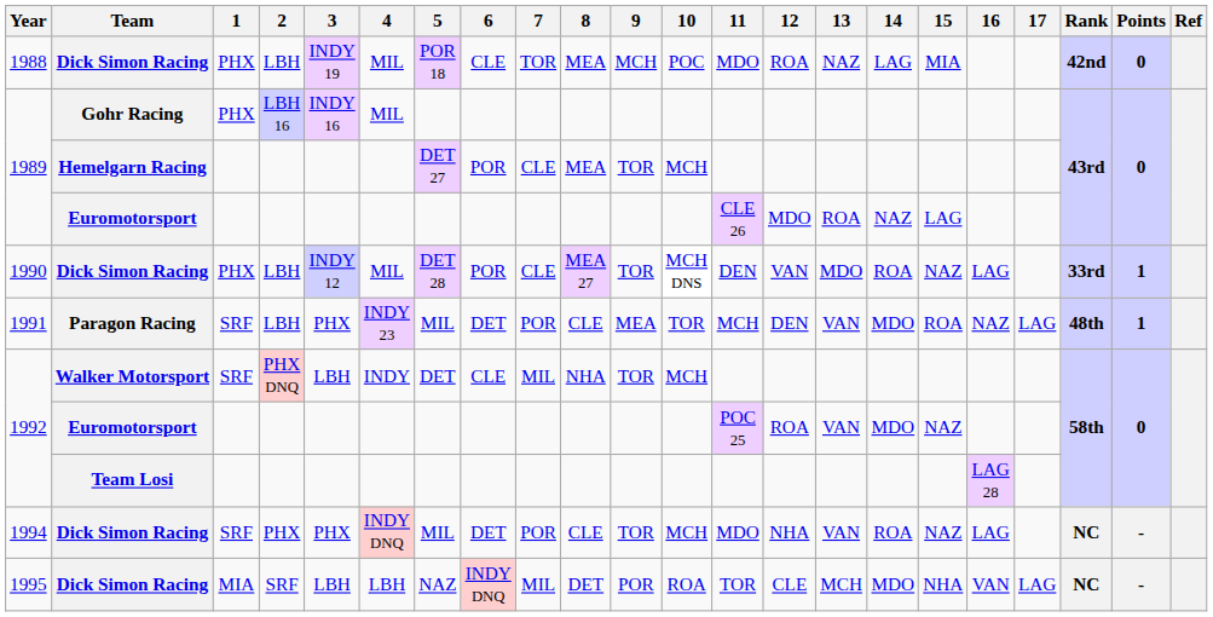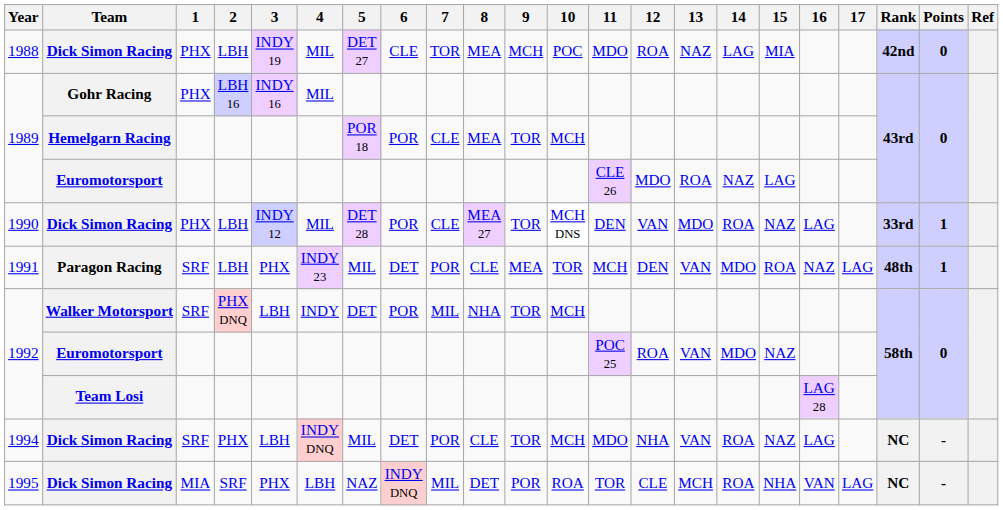1988 | 5: POR 18 -> DET 27
1989 / Hemelgarn Racing | 5: DET 27 -> POR 18
1992 / Walker Motorsport | 6: CLE -> POR
1994 | 3: PHX -> LBH
1995 | 3: LBH -> PHX
1995 | 14: MDO -> ROA
